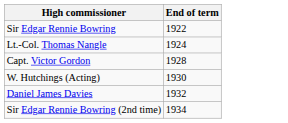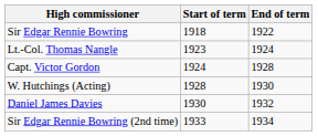+ column: Start of term | 1918 | 1923 | 1924 | 1928 | 1930 | 1933
